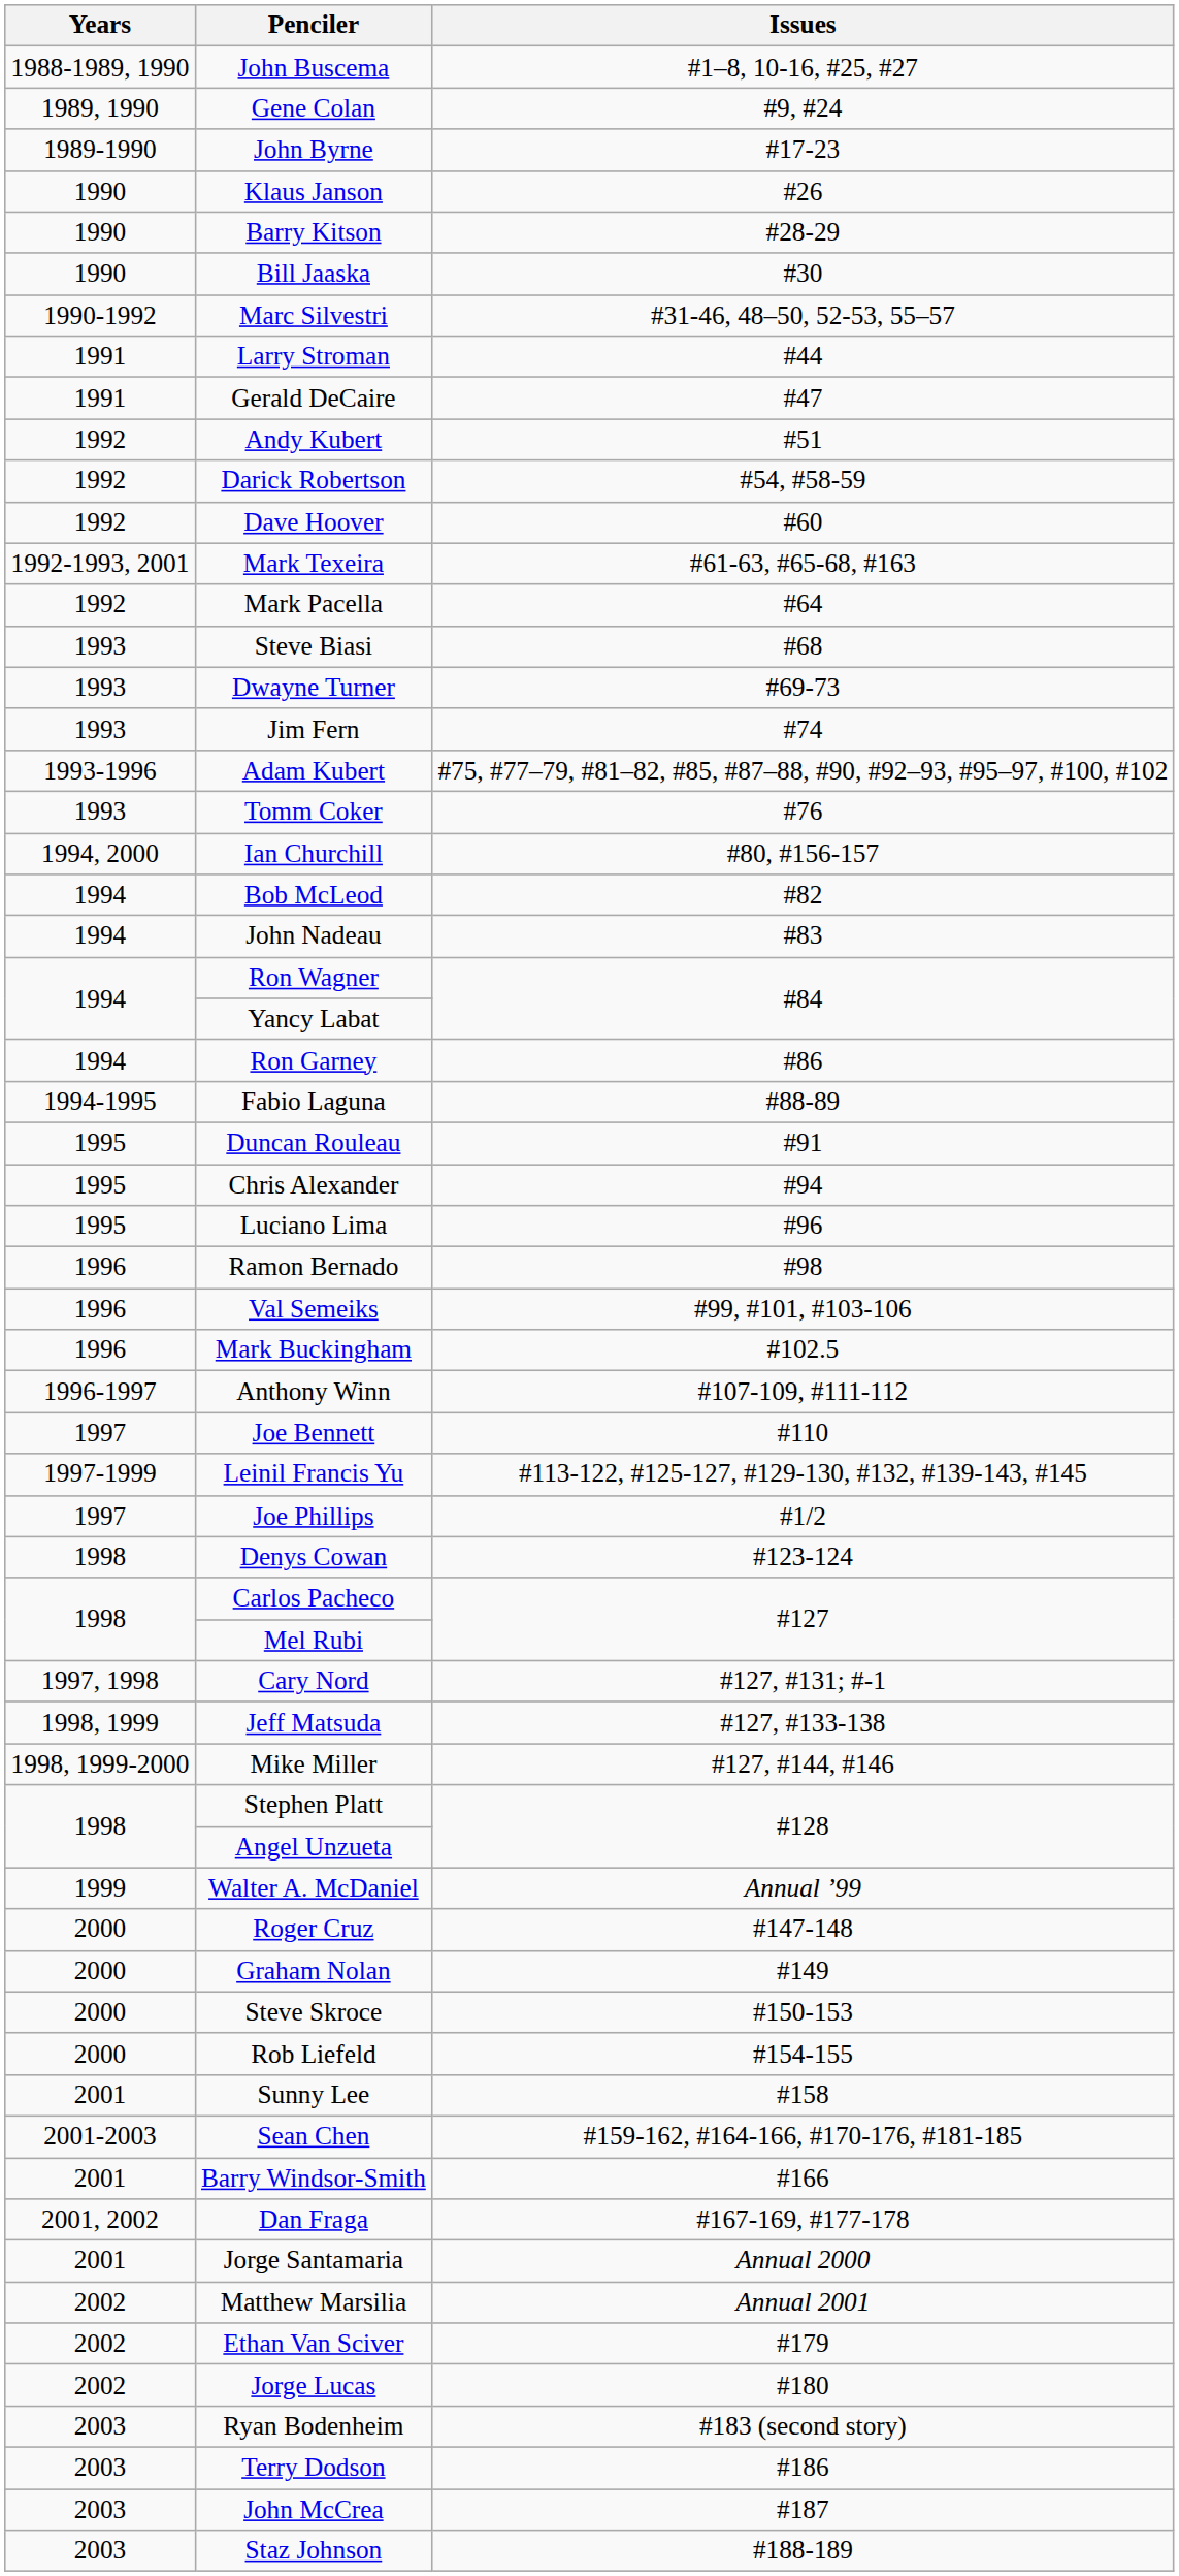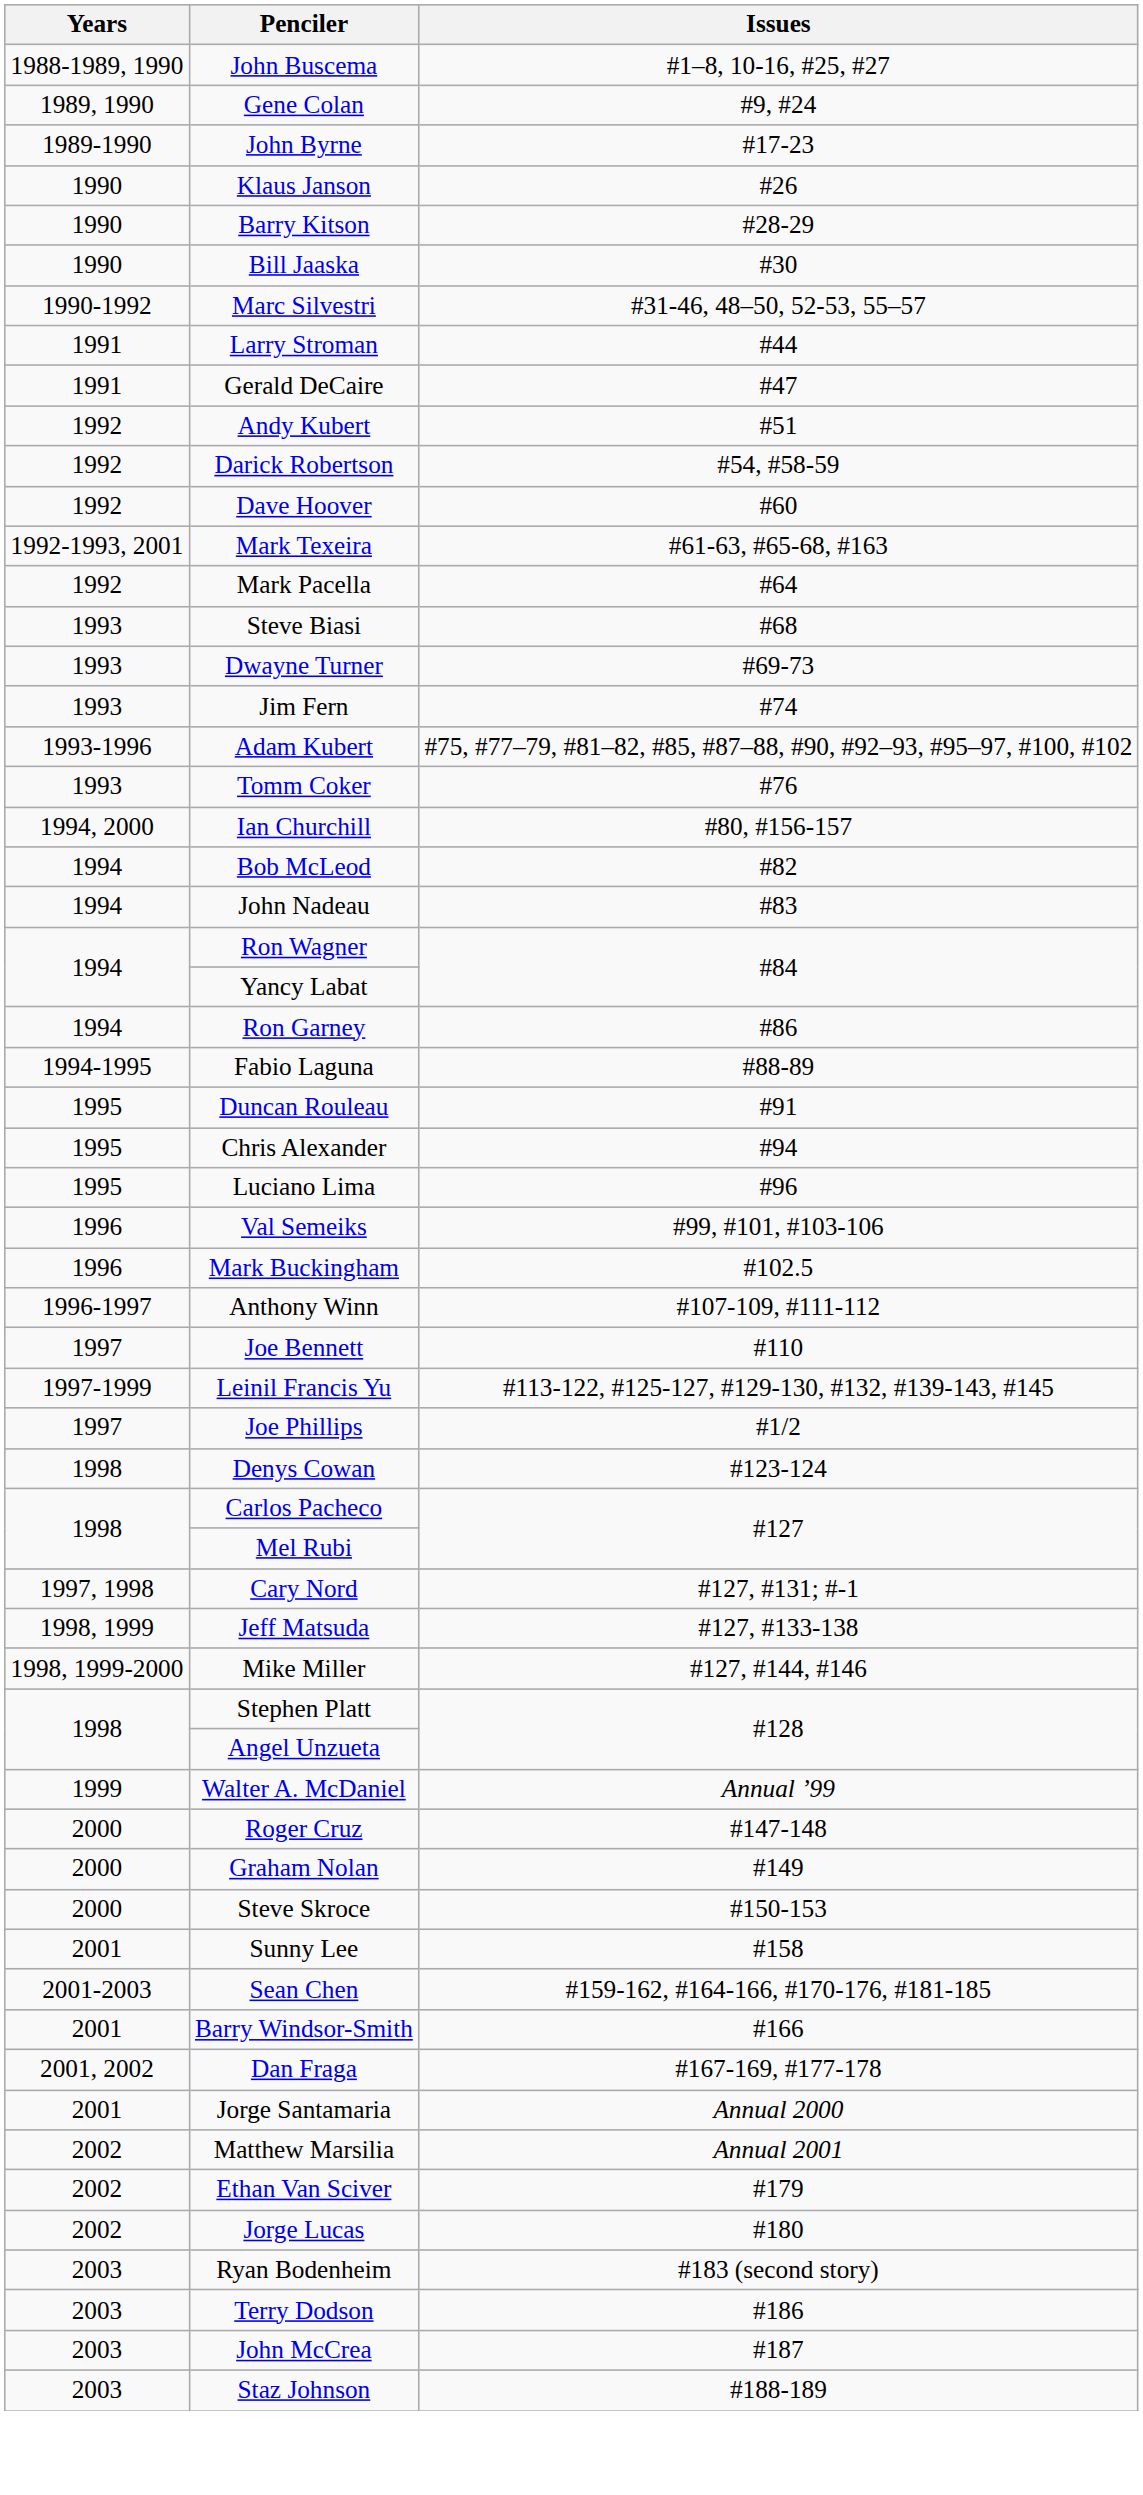- row: 1996 | Ramon Bernado | #98
- row: 2000 | Rob Liefeld | #154-155
